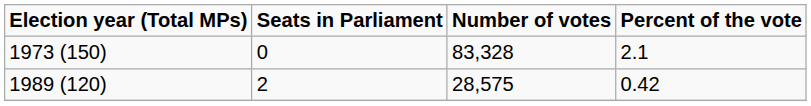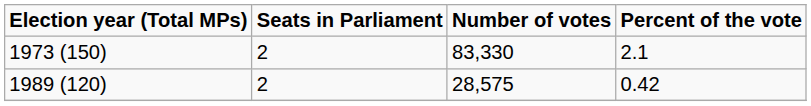1973 (150) | Seats in Parliament: 0 -> 2
1973 (150) | Number of votes: 83,328 -> 83,330
